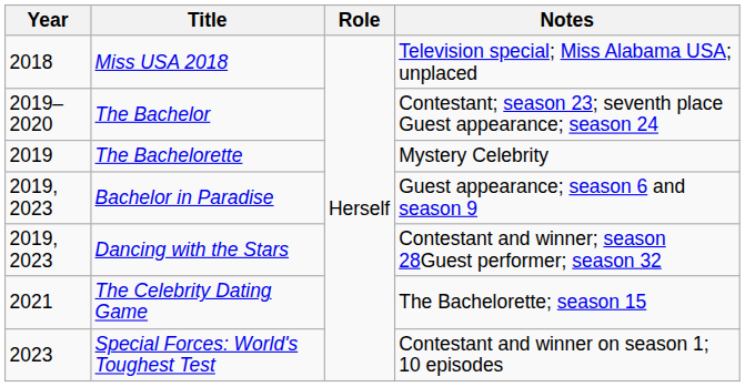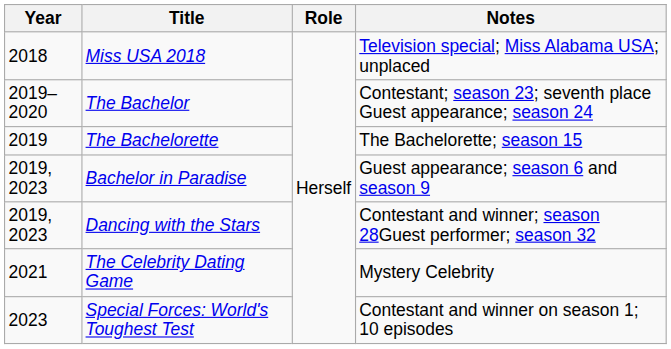The Bachelorette | Notes: Mystery Celebrity -> The Bachelorette; season 15
The Celebrity Dating Game | Notes: The Bachelorette; season 15 -> Mystery Celebrity
